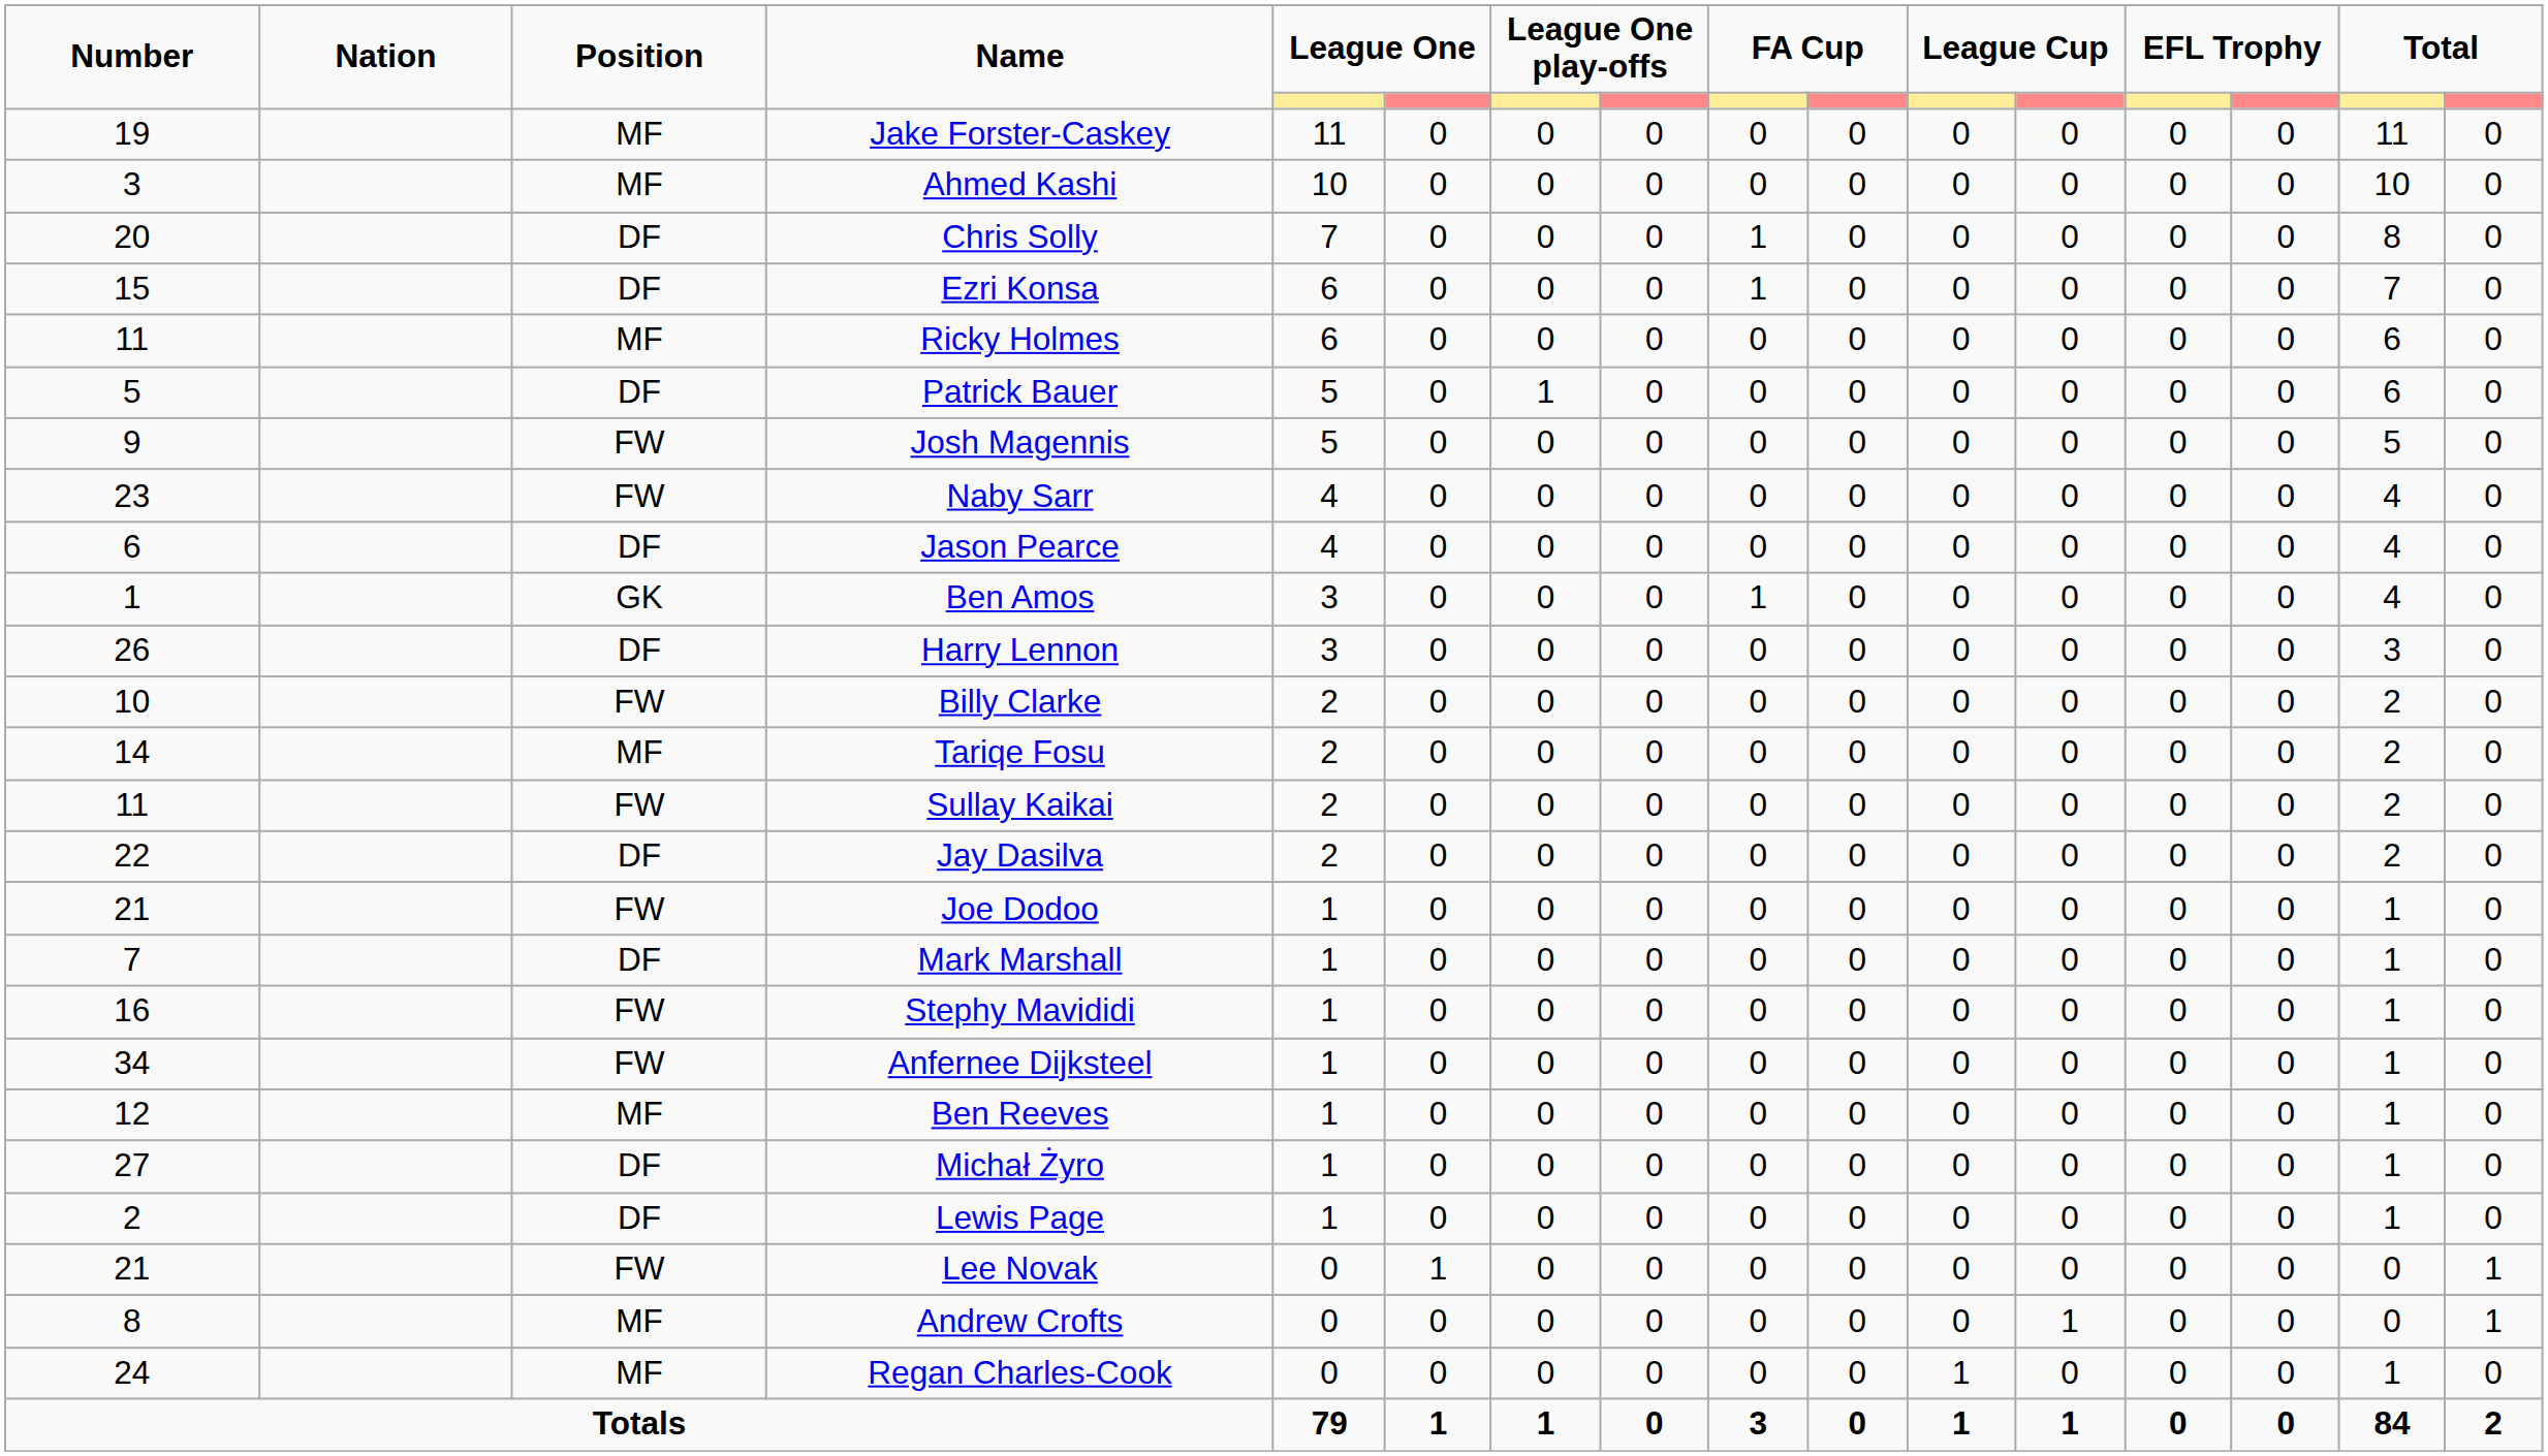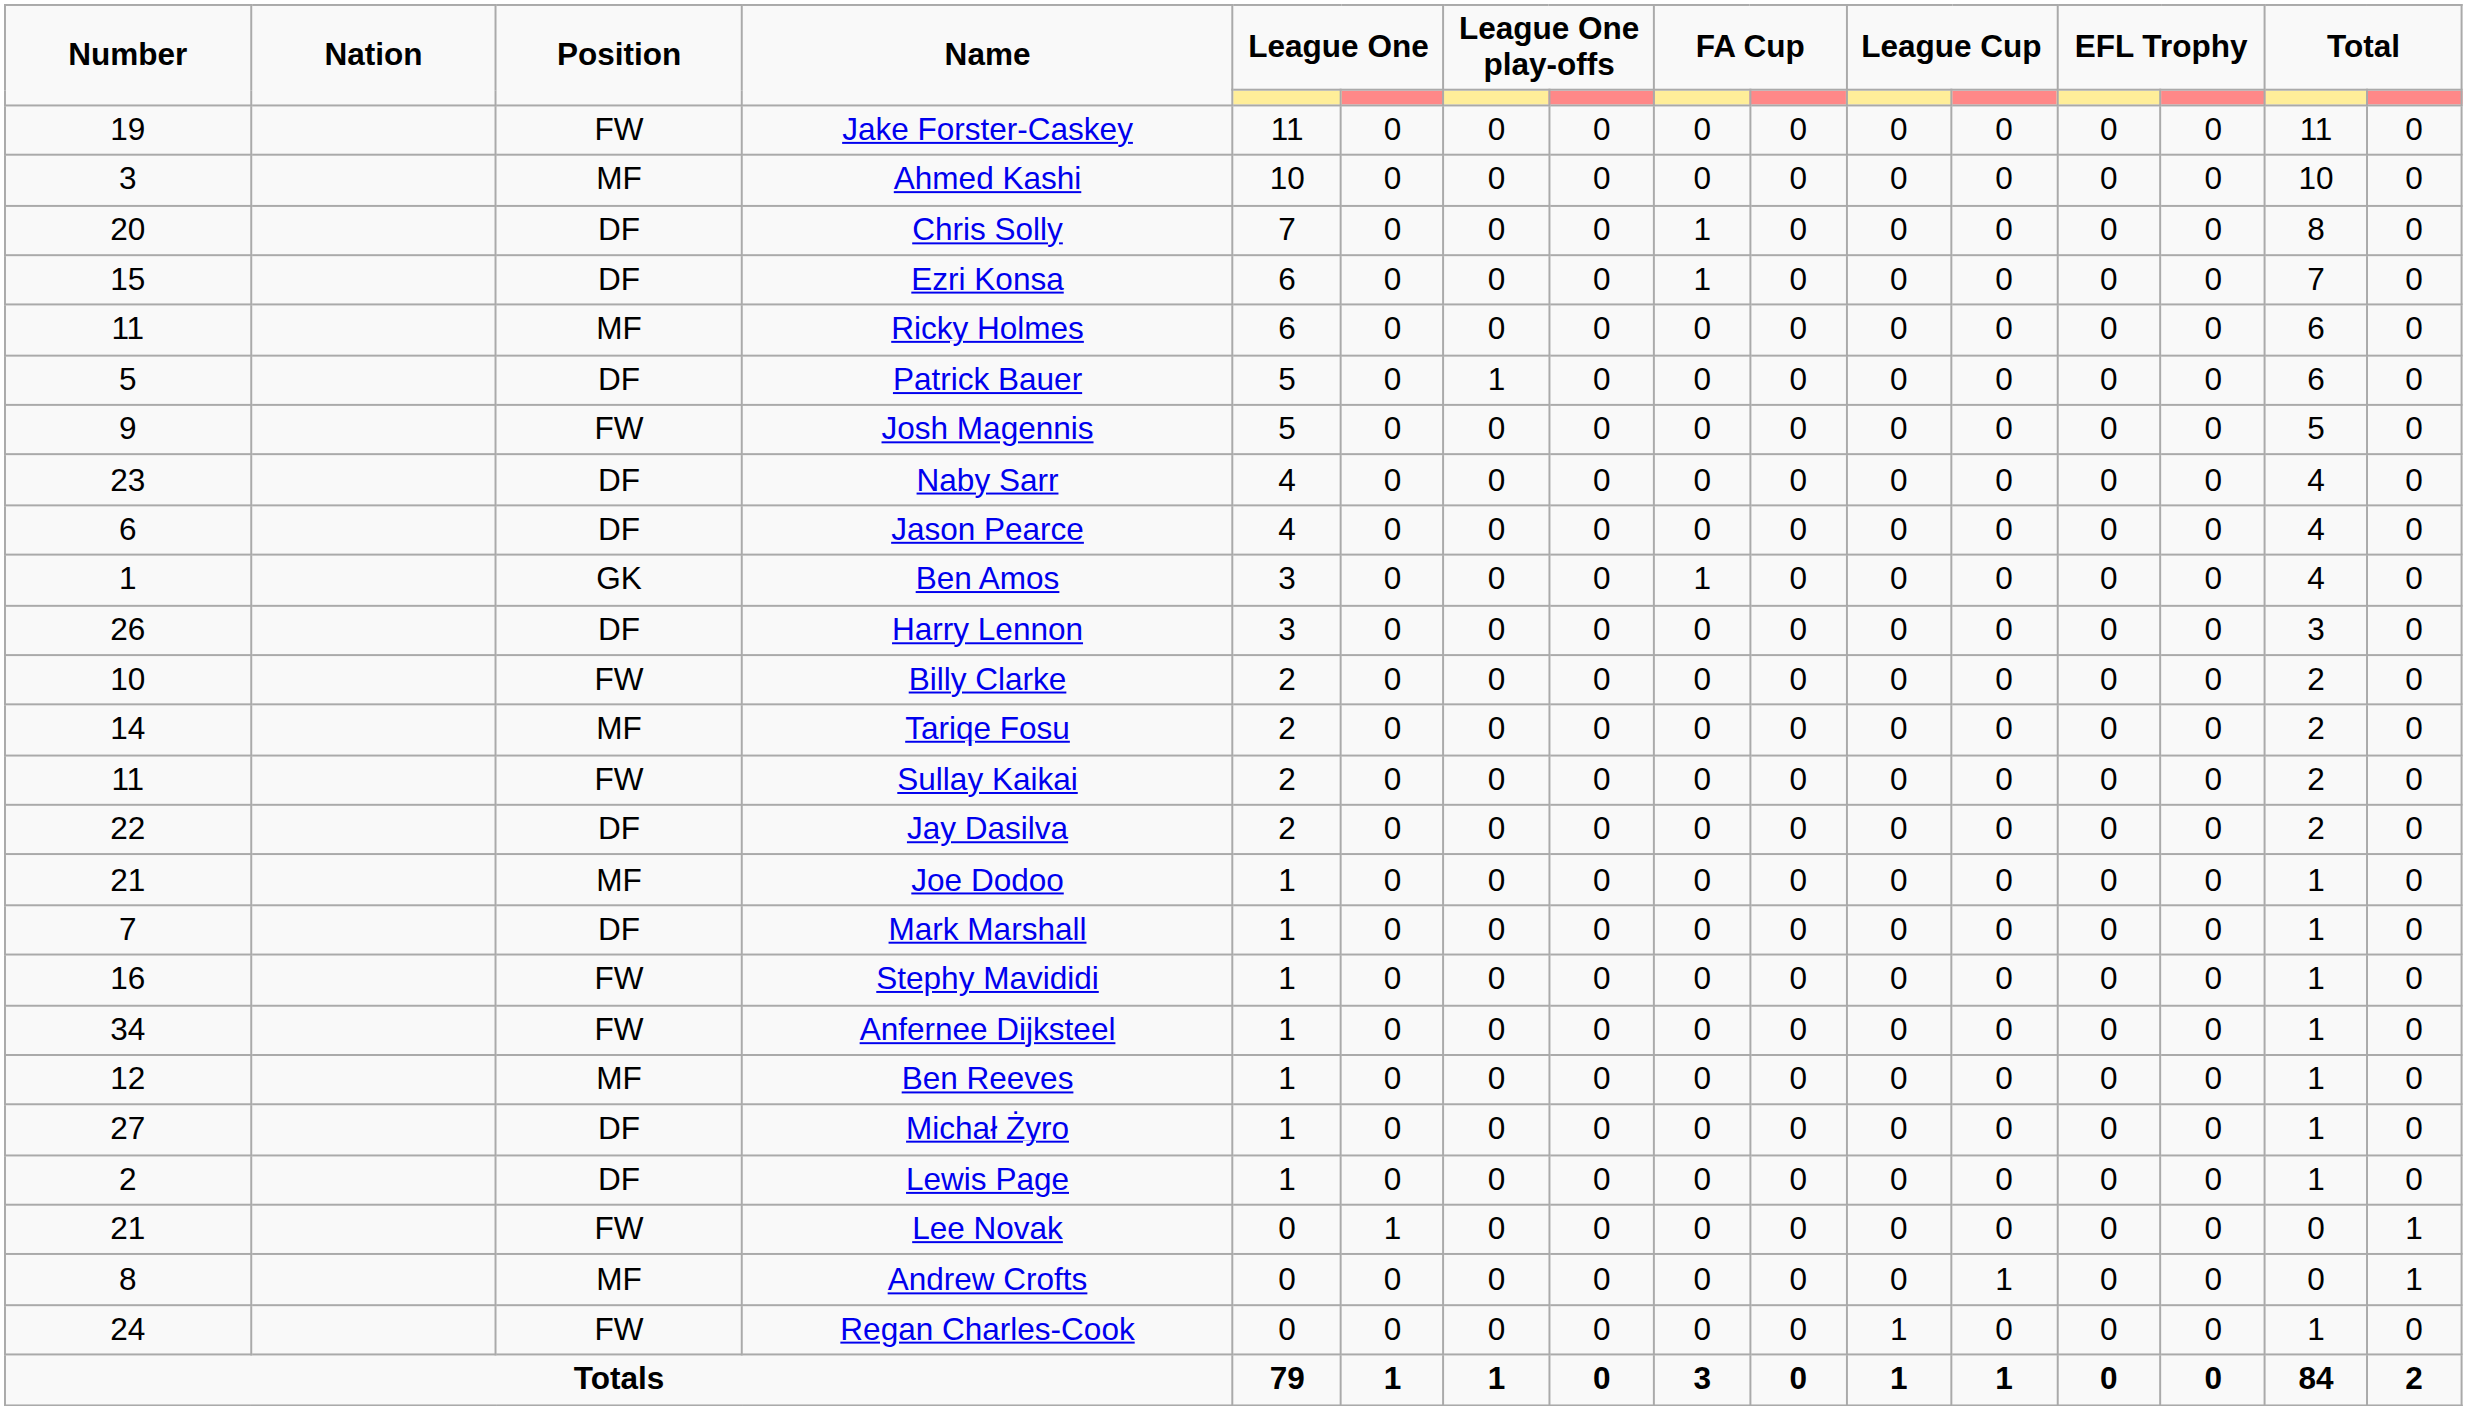Jake Forster-Caskey | Position: MF -> FW
Naby Sarr | Position: FW -> DF
Joe Dodoo | Position: FW -> MF
Regan Charles-Cook | Position: MF -> FW
